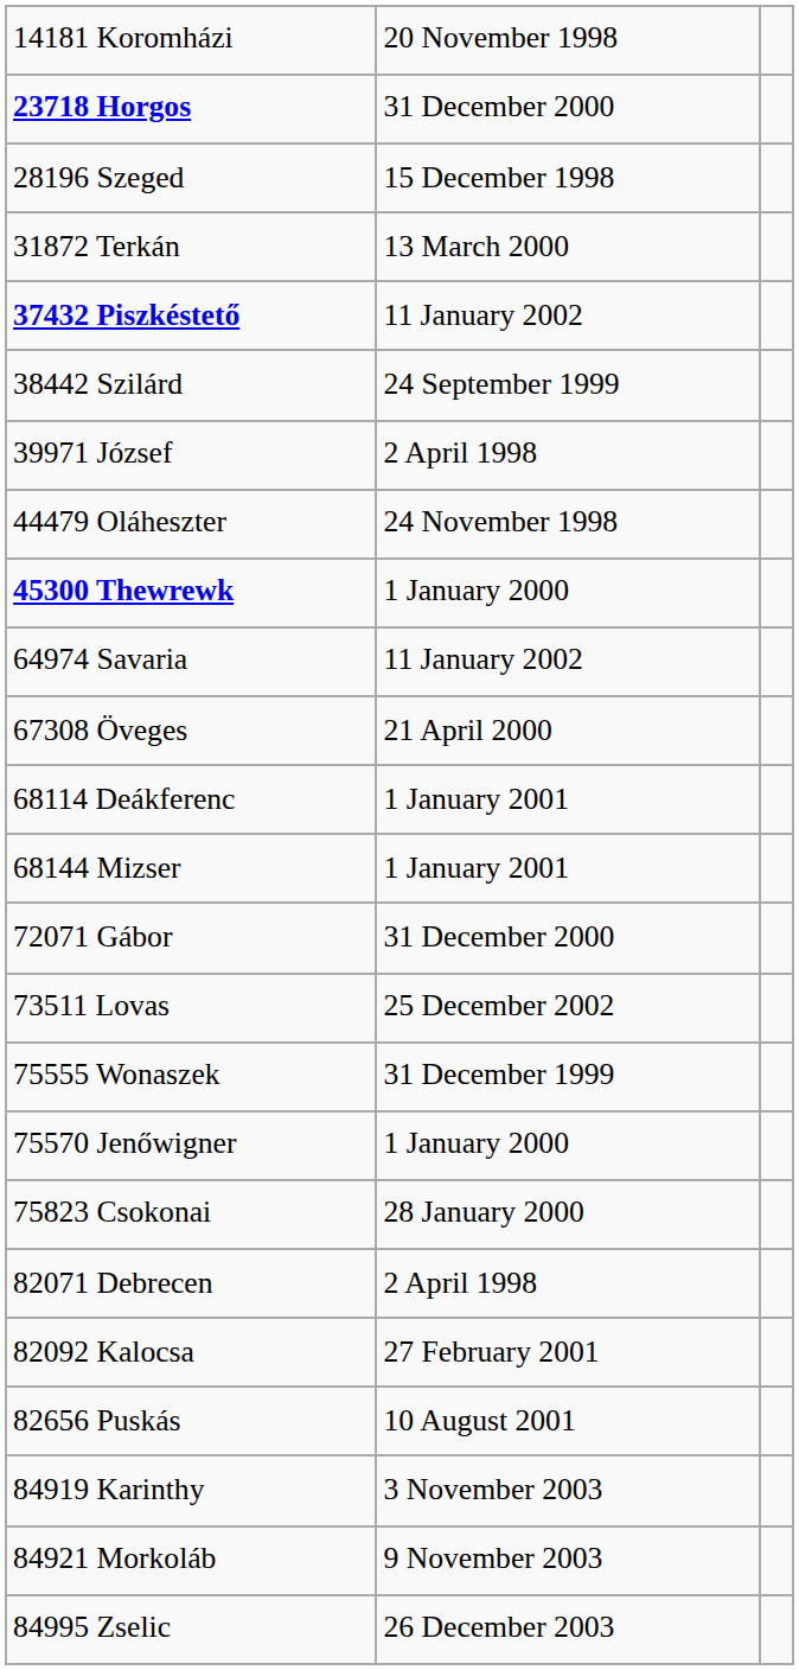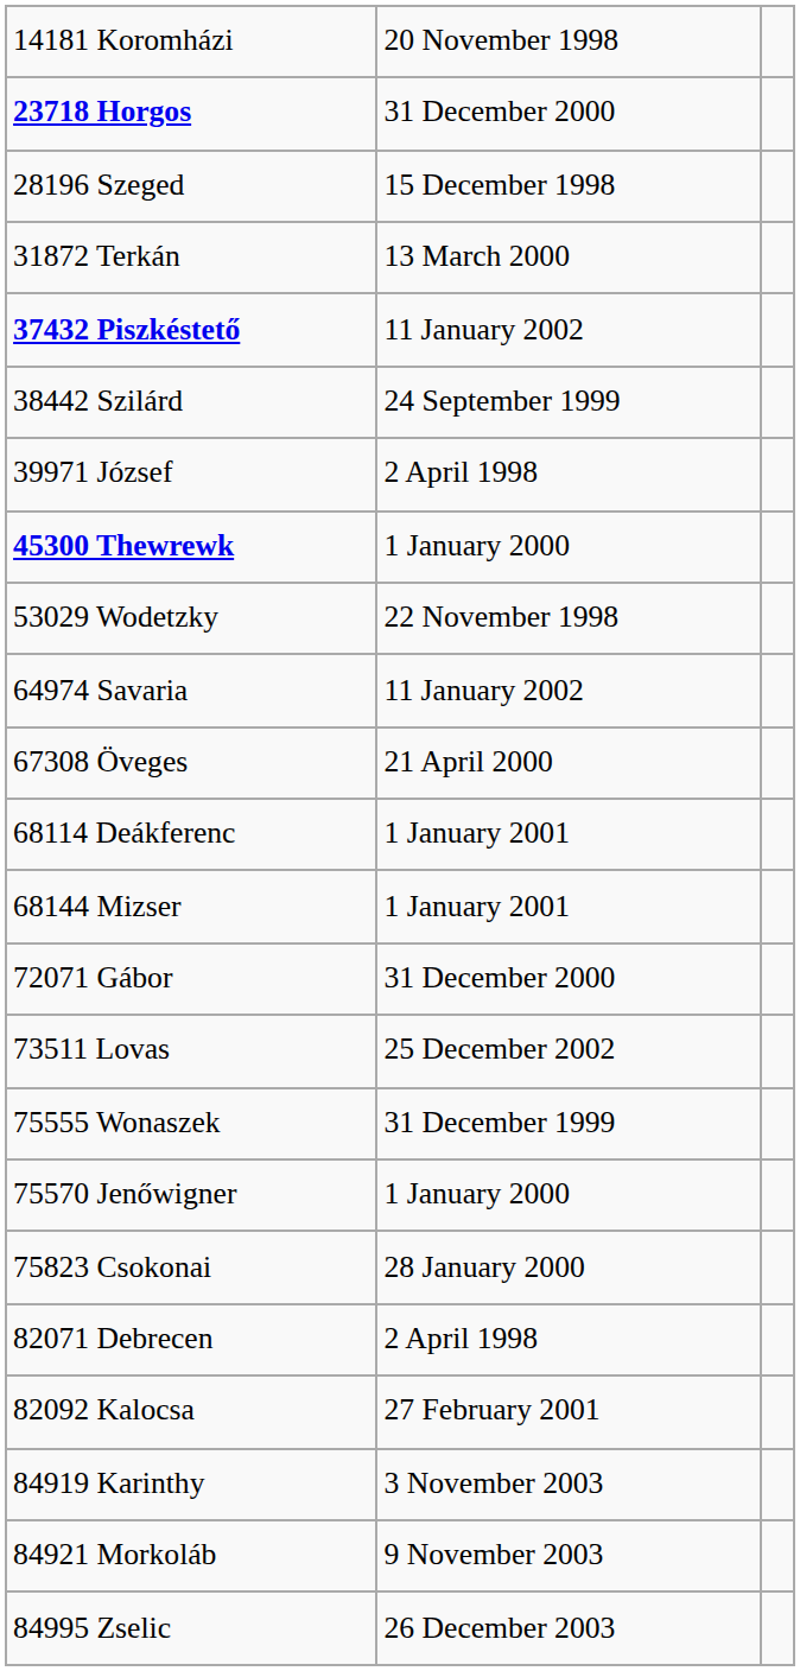- row: 44479 Oláheszter | 24 November 1998
+ row: 53029 Wodetzky | 22 November 1998
- row: 82656 Puskás | 10 August 2001
